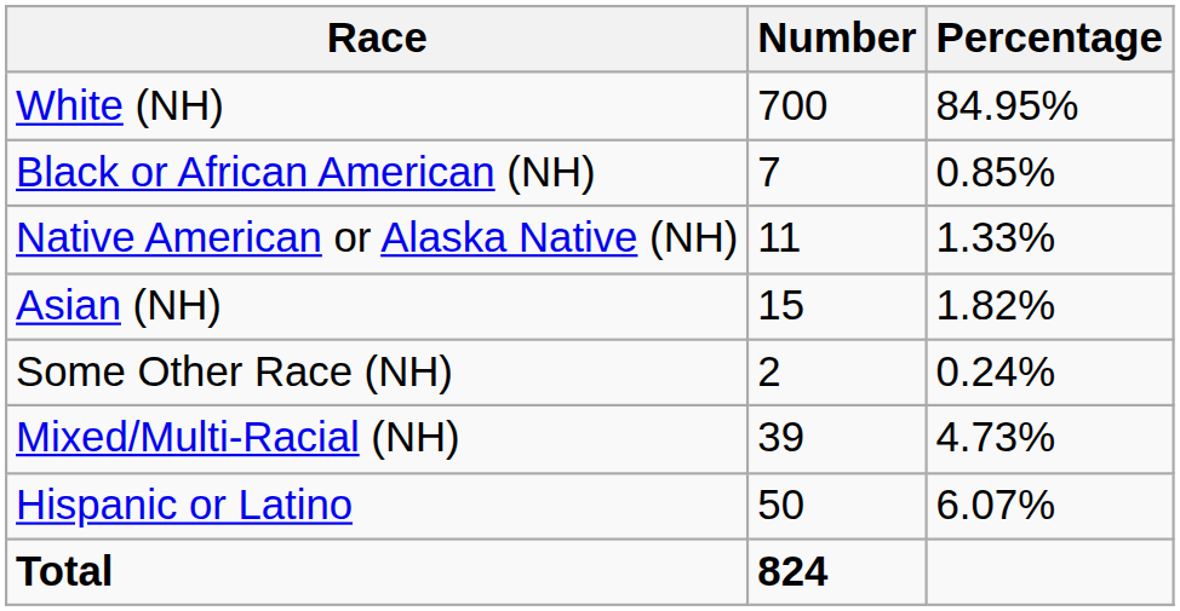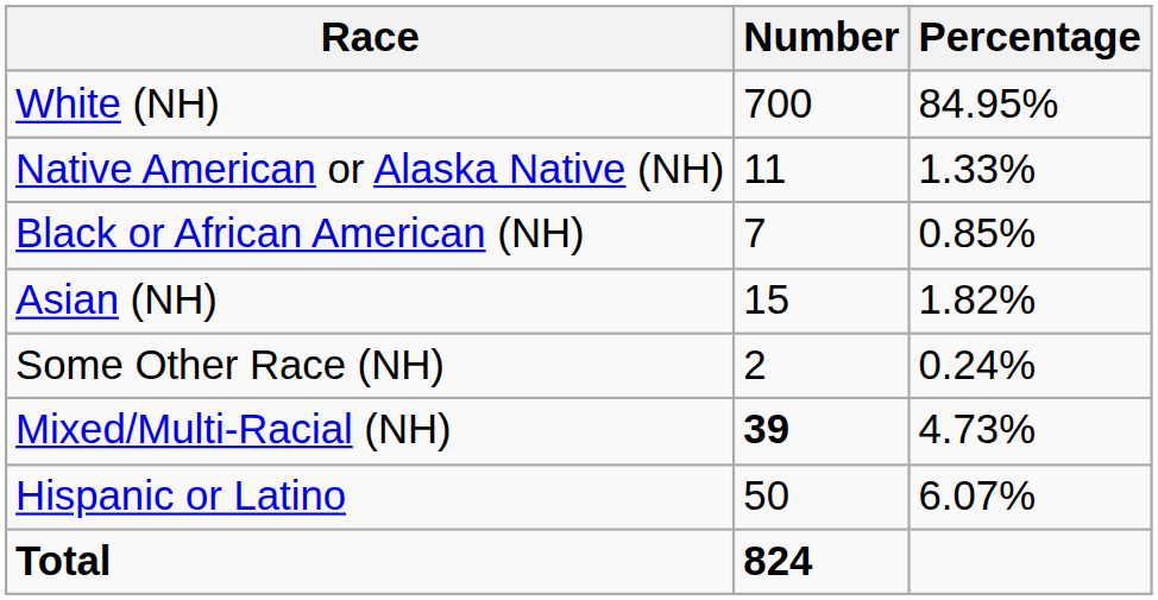rows swapped: Black or African American (NH) <-> Native American or Alaska Native (NH)
Mixed/Multi-Racial (NH) | Number: normal -> bold
